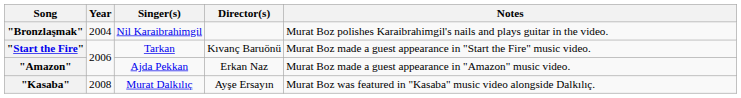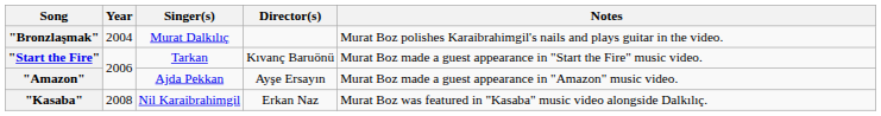"Bronzlaşmak" | Singer(s): Nil Karaibrahimgil -> Murat Dalkılıç
"Amazon" | Director(s): Erkan Naz -> Ayşe Ersayın
"Kasaba" | Singer(s): Murat Dalkılıç -> Nil Karaibrahimgil
"Kasaba" | Director(s): Ayşe Ersayın -> Erkan Naz
